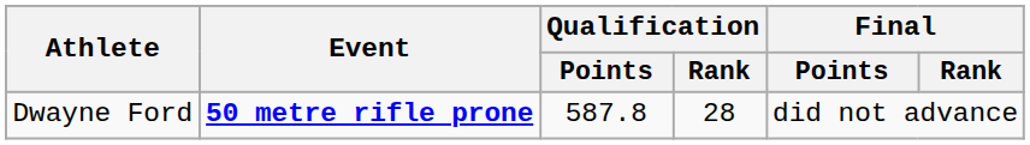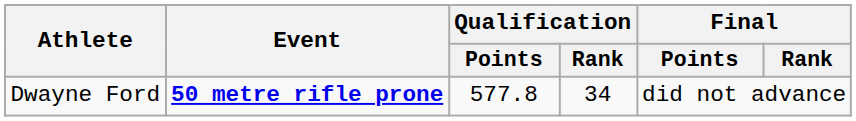Dwayne Ford | Qualification / Points: 587.8 -> 577.8
Dwayne Ford | Qualification / Rank: 28 -> 34
